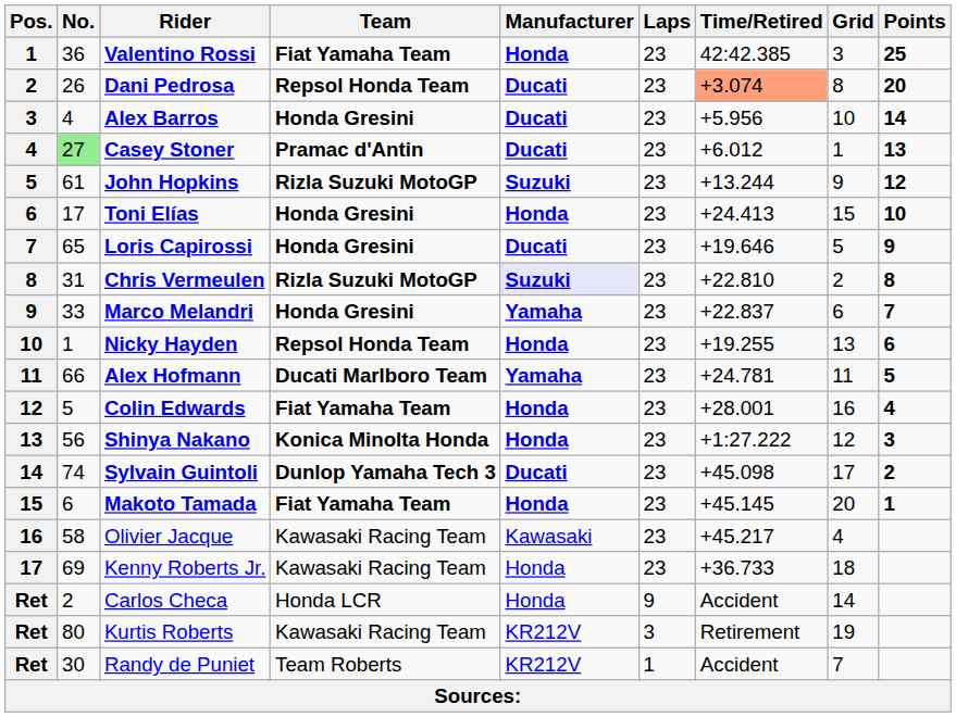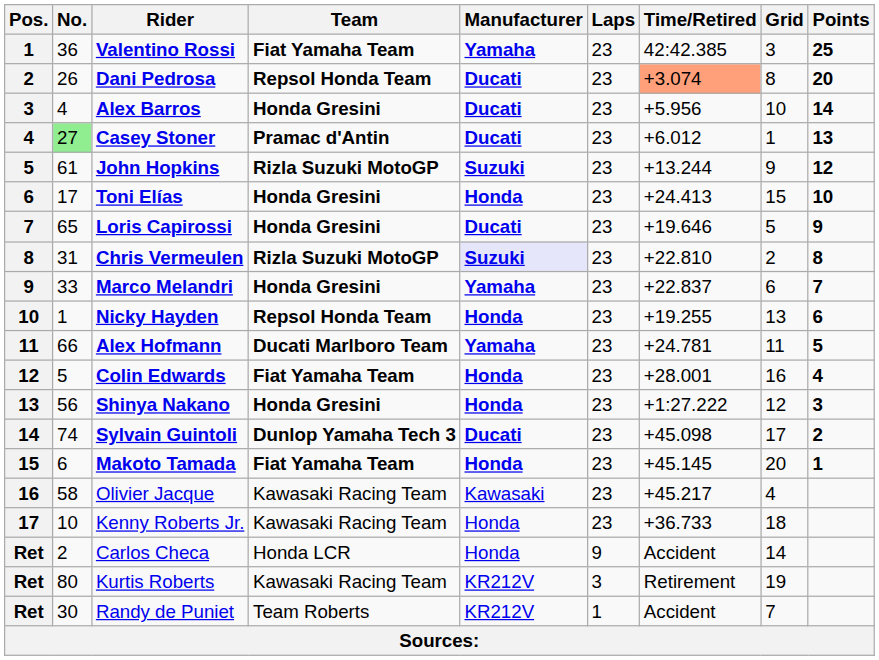Valentino Rossi | Manufacturer: Honda -> Yamaha
Shinya Nakano | Team: Konica Minolta Honda -> Honda Gresini
Kenny Roberts Jr. | No.: 69 -> 10
